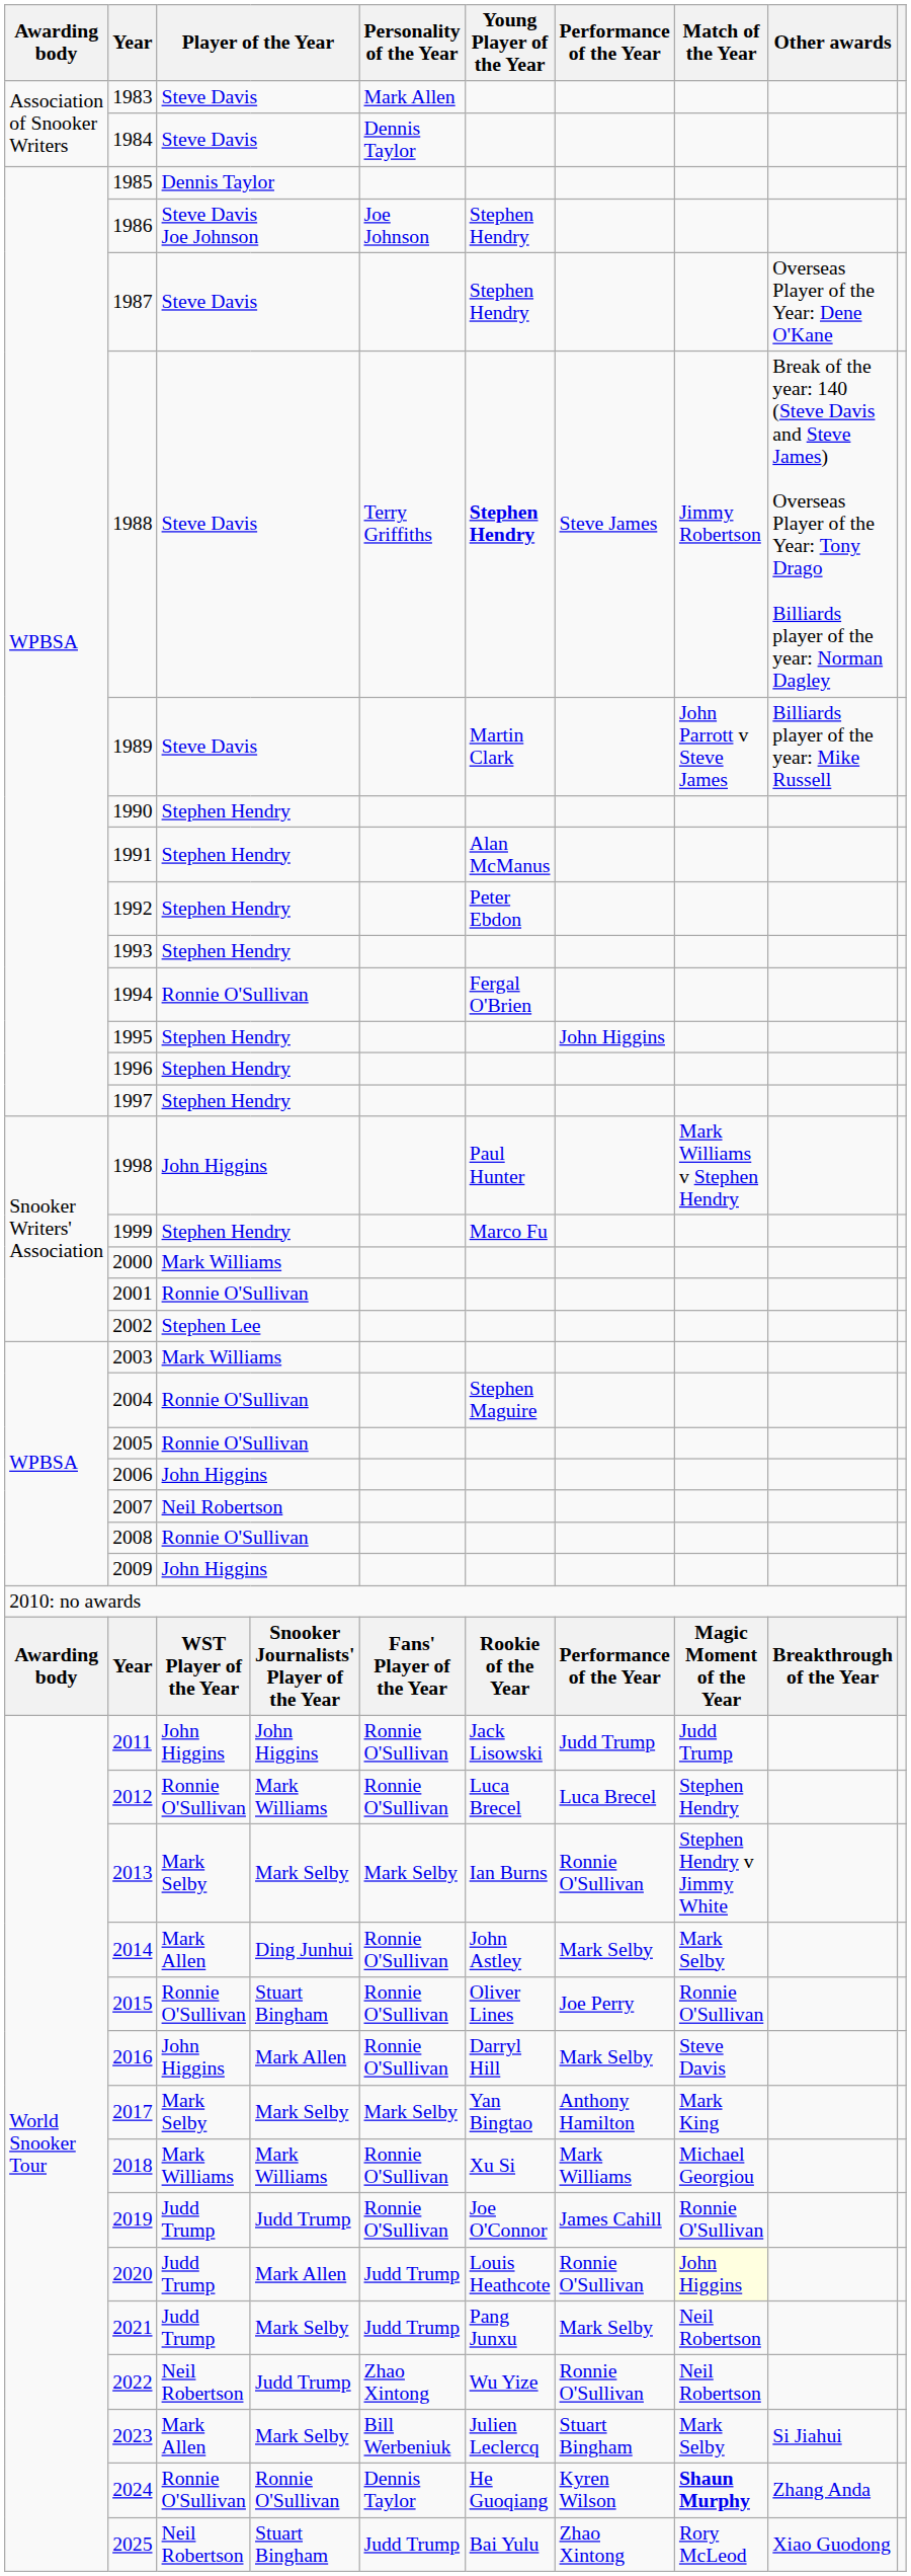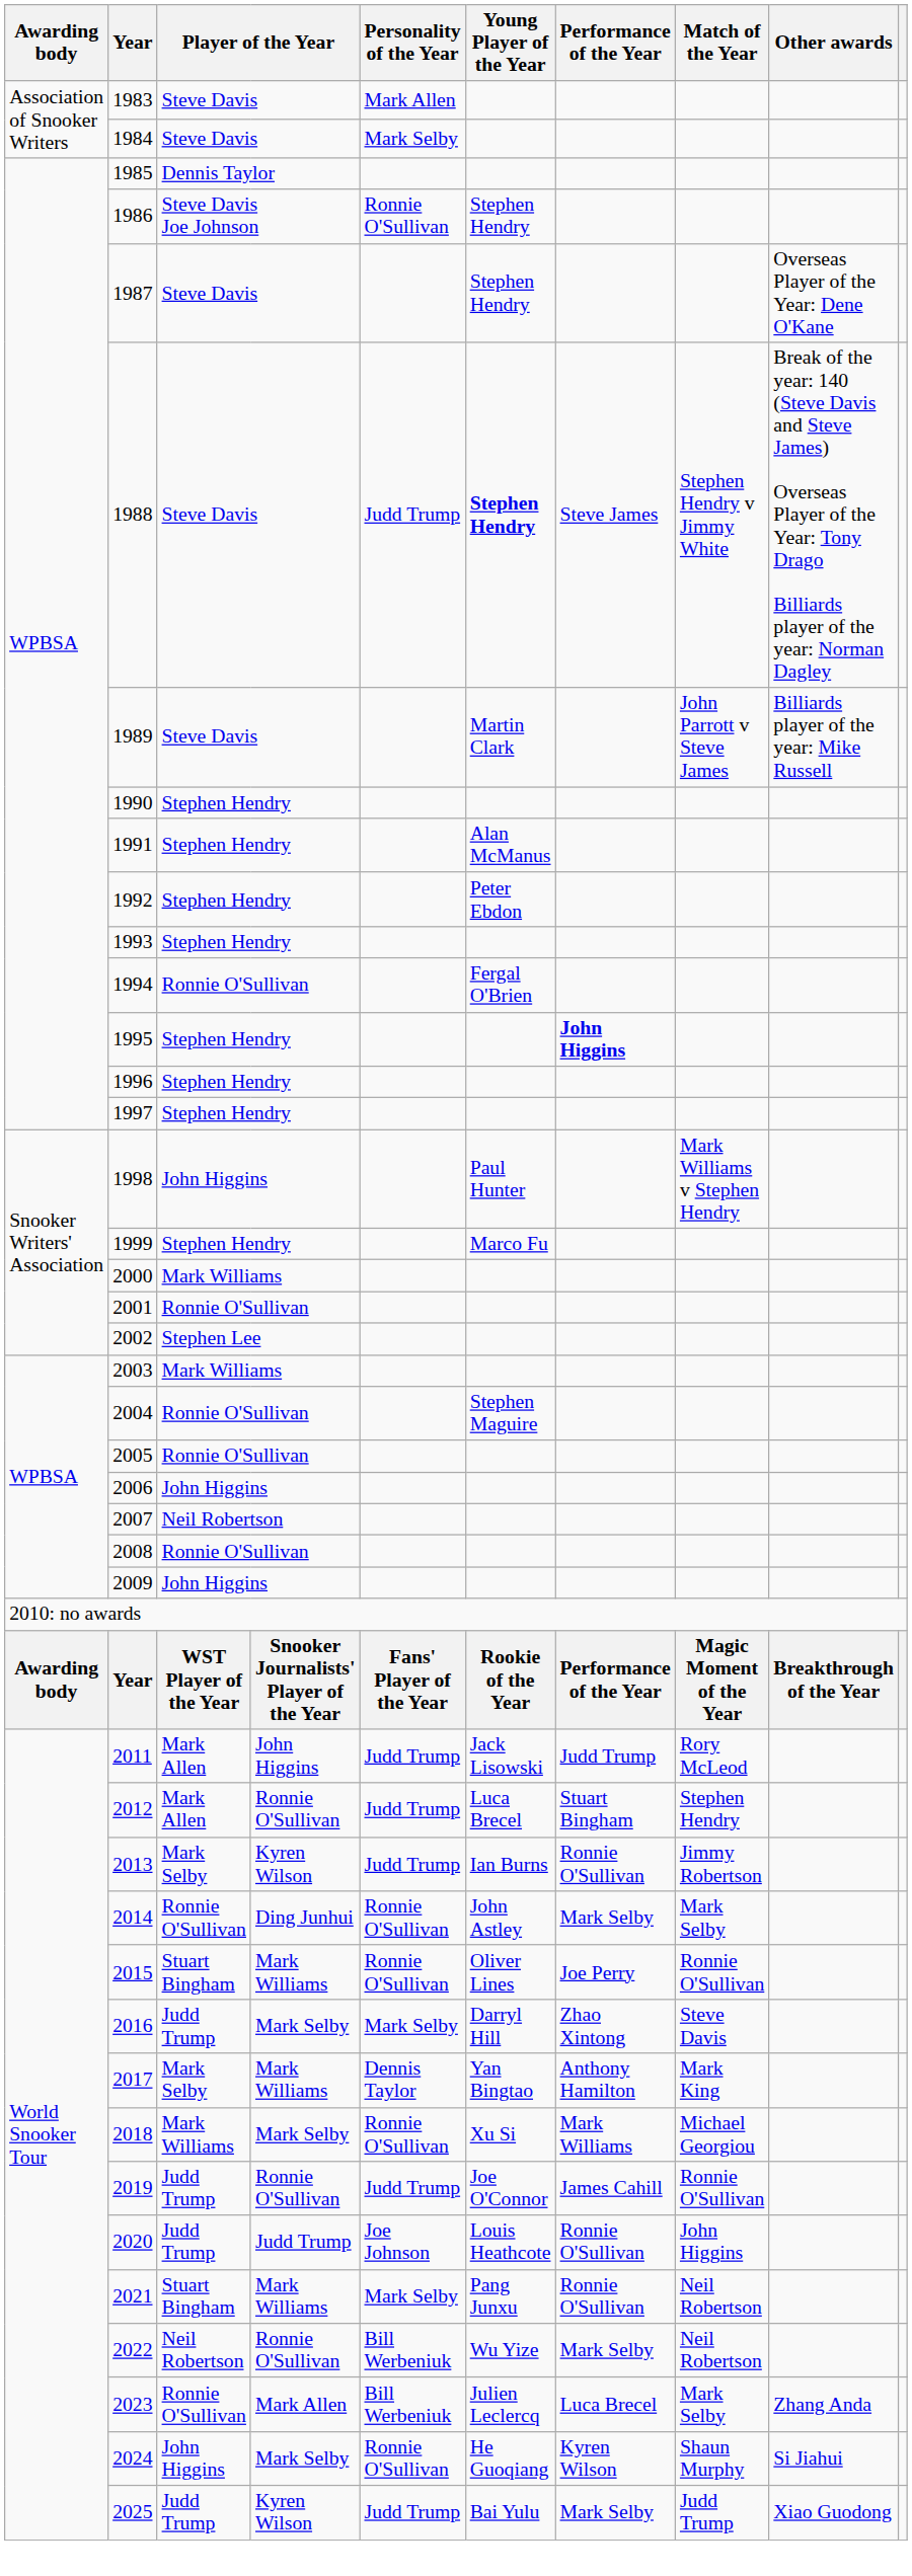1984 | Personality of the Year: Dennis Taylor -> Mark Selby
1986 | Personality of the Year: Joe Johnson -> Ronnie O'Sullivan
1988 | Personality of the Year: Terry Griffiths -> Judd Trump
1988 | Match of the Year: Jimmy Robertson -> Stephen Hendry v Jimmy White
1995 | Performance of the Year: normal -> bold
2011 | column 3: John Higgins -> Mark Allen
2011 | Personality of the Year: Ronnie O'Sullivan -> Judd Trump
2011 | Match of the Year: Judd Trump -> Rory McLeod
2012 | column 3: Ronnie O'Sullivan -> Mark Allen
2012 | column 4: Mark Williams -> Ronnie O'Sullivan
2012 | Personality of the Year: Ronnie O'Sullivan -> Judd Trump
2012 | Performance of the Year: Luca Brecel -> Stuart Bingham
2013 | column 4: Mark Selby -> Kyren Wilson
2013 | Personality of the Year: Mark Selby -> Judd Trump
2013 | Match of the Year: Stephen Hendry v Jimmy White -> Jimmy Robertson
2014 | column 3: Mark Allen -> Ronnie O'Sullivan
2015 | column 3: Ronnie O'Sullivan -> Stuart Bingham
2015 | column 4: Stuart Bingham -> Mark Williams
2016 | column 3: John Higgins -> Judd Trump
2016 | column 4: Mark Allen -> Mark Selby
2016 | Personality of the Year: Ronnie O'Sullivan -> Mark Selby
2016 | Performance of the Year: Mark Selby -> Zhao Xintong
2017 | column 4: Mark Selby -> Mark Williams
2017 | Personality of the Year: Mark Selby -> Dennis Taylor
2018 | column 4: Mark Williams -> Mark Selby
2019 | column 4: Judd Trump -> Ronnie O'Sullivan
2019 | Personality of the Year: Ronnie O'Sullivan -> Judd Trump
2020 | column 4: Mark Allen -> Judd Trump
2020 | Personality of the Year: Judd Trump -> Joe Johnson
2020 | Match of the Year: lightyellow background -> no background
2021 | column 3: Judd Trump -> Stuart Bingham
2021 | column 4: Mark Selby -> Mark Williams
2021 | Personality of the Year: Judd Trump -> Mark Selby
2021 | Performance of the Year: Mark Selby -> Ronnie O'Sullivan
2022 | column 4: Judd Trump -> Ronnie O'Sullivan
2022 | Personality of the Year: Zhao Xintong -> Bill Werbeniuk
2022 | Performance of the Year: Ronnie O'Sullivan -> Mark Selby
2023 | column 3: Mark Allen -> Ronnie O'Sullivan
2023 | column 4: Mark Selby -> Mark Allen
2023 | Performance of the Year: Stuart Bingham -> Luca Brecel
2023 | Other awards: Si Jiahui -> Zhang Anda
2024 | column 3: Ronnie O'Sullivan -> John Higgins
2024 | column 4: Ronnie O'Sullivan -> Mark Selby
2024 | Personality of the Year: Dennis Taylor -> Ronnie O'Sullivan
2024 | Match of the Year: bold -> normal
2024 | Other awards: Zhang Anda -> Si Jiahui
2025 | column 3: Neil Robertson -> Judd Trump
2025 | column 4: Stuart Bingham -> Kyren Wilson
2025 | Performance of the Year: Zhao Xintong -> Mark Selby
2025 | Match of the Year: Rory McLeod -> Judd Trump
